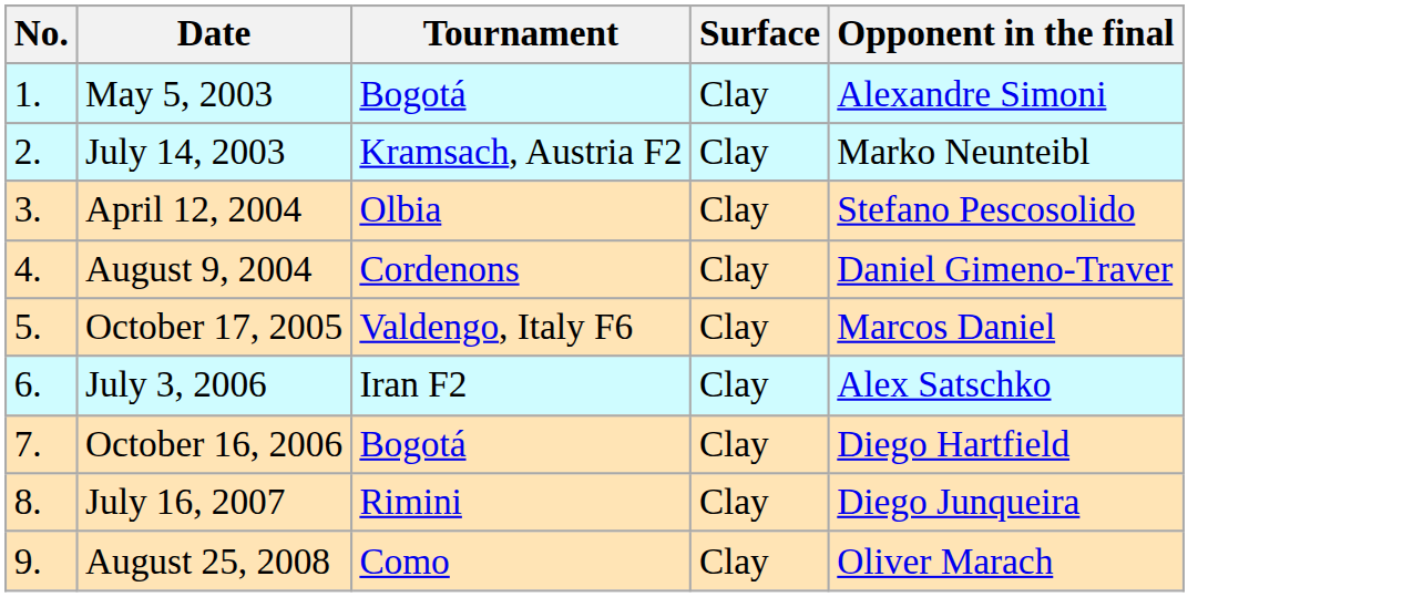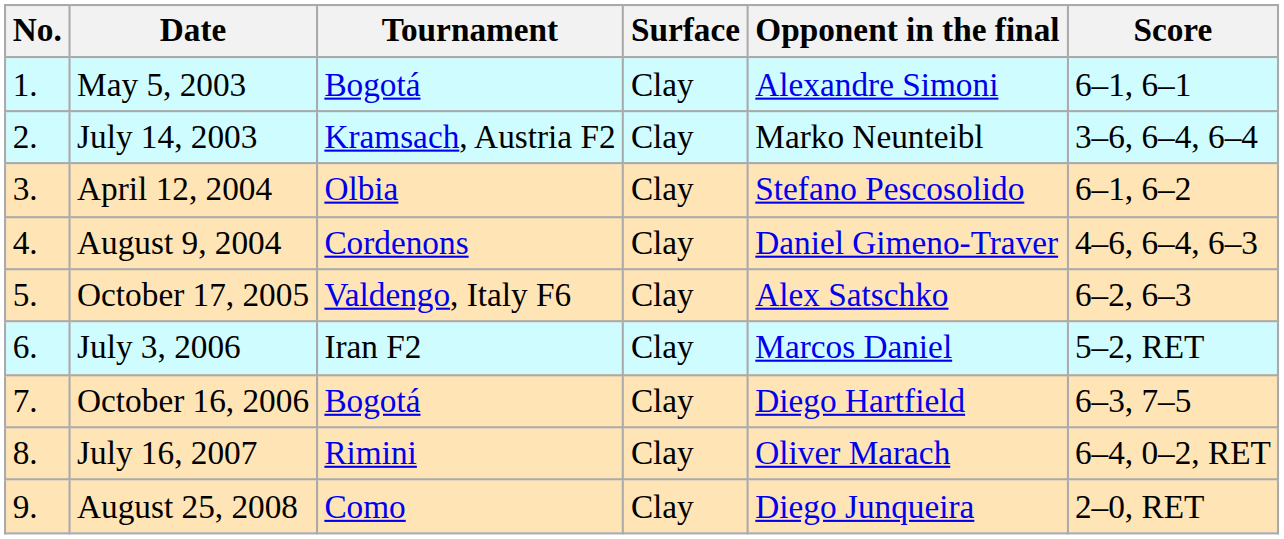+ column: Score | 6–1, 6–1 | 3–6, 6–4, 6–4 | 6–1, 6–2 | 4–6, 6–4, 6–3 | 6–2, 6–3 | 5–2, RET | 6–3, 7–5 | 6–4, 0–2, RET | 2–0, RET
October 17, 2005 | Opponent in the final: Marcos Daniel -> Alex Satschko
July 3, 2006 | Opponent in the final: Alex Satschko -> Marcos Daniel
July 16, 2007 | Opponent in the final: Diego Junqueira -> Oliver Marach
August 25, 2008 | Opponent in the final: Oliver Marach -> Diego Junqueira
